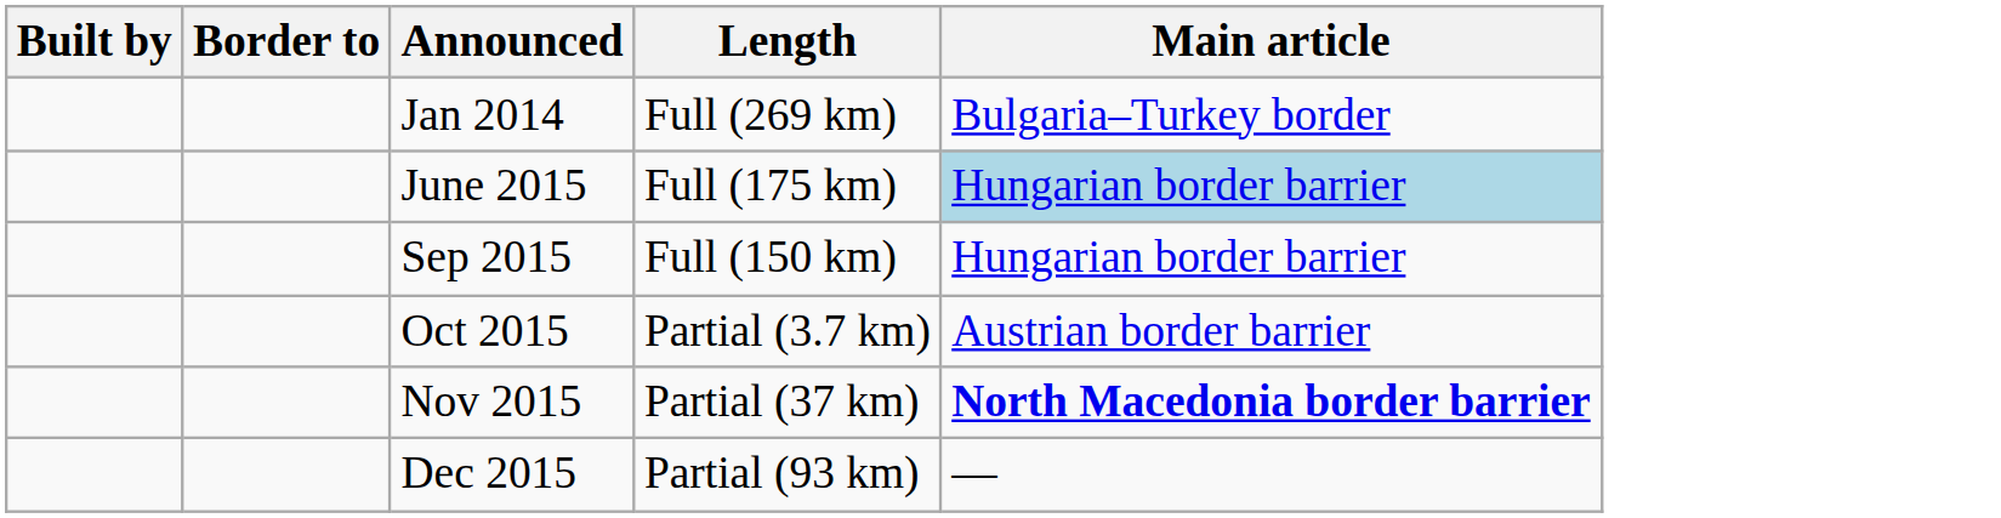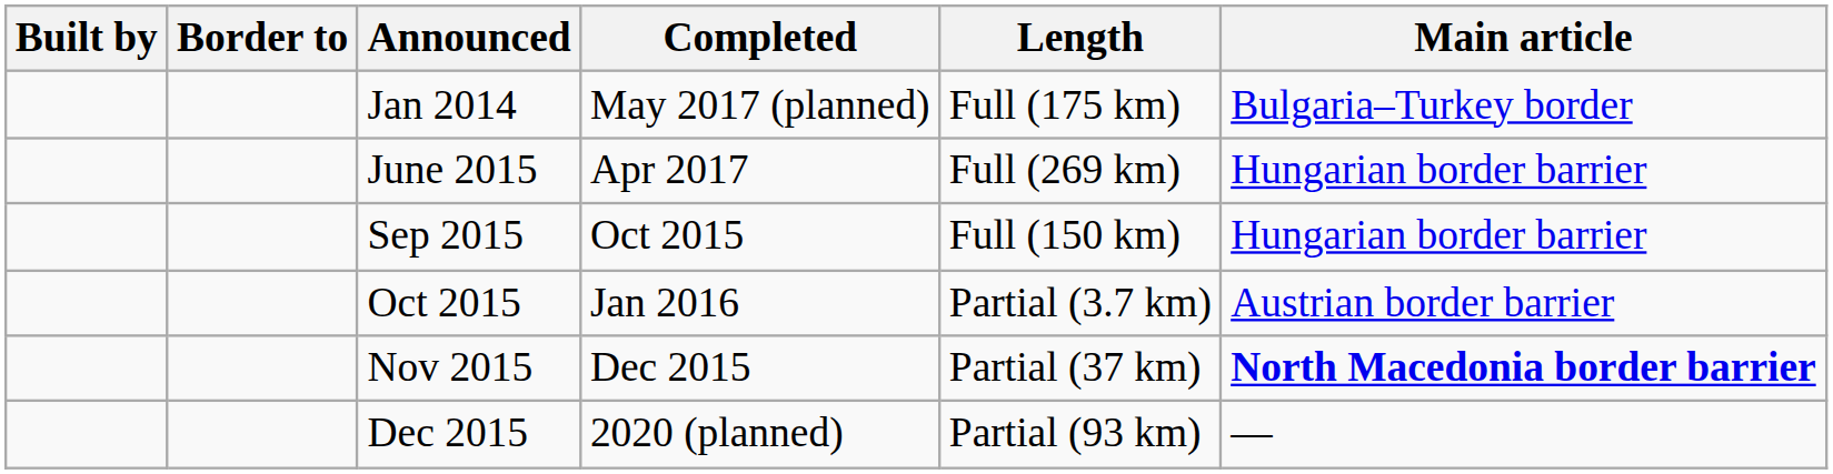+ column: Completed | May 2017 (planned) | Apr 2017 | Oct 2015 | Jan 2016 | Dec 2015 | 2020 (planned)
Jan 2014 | Length: Full (269 km) -> Full (175 km)
June 2015 | Length: Full (175 km) -> Full (269 km)
June 2015 | Main article: lightblue background -> no background
